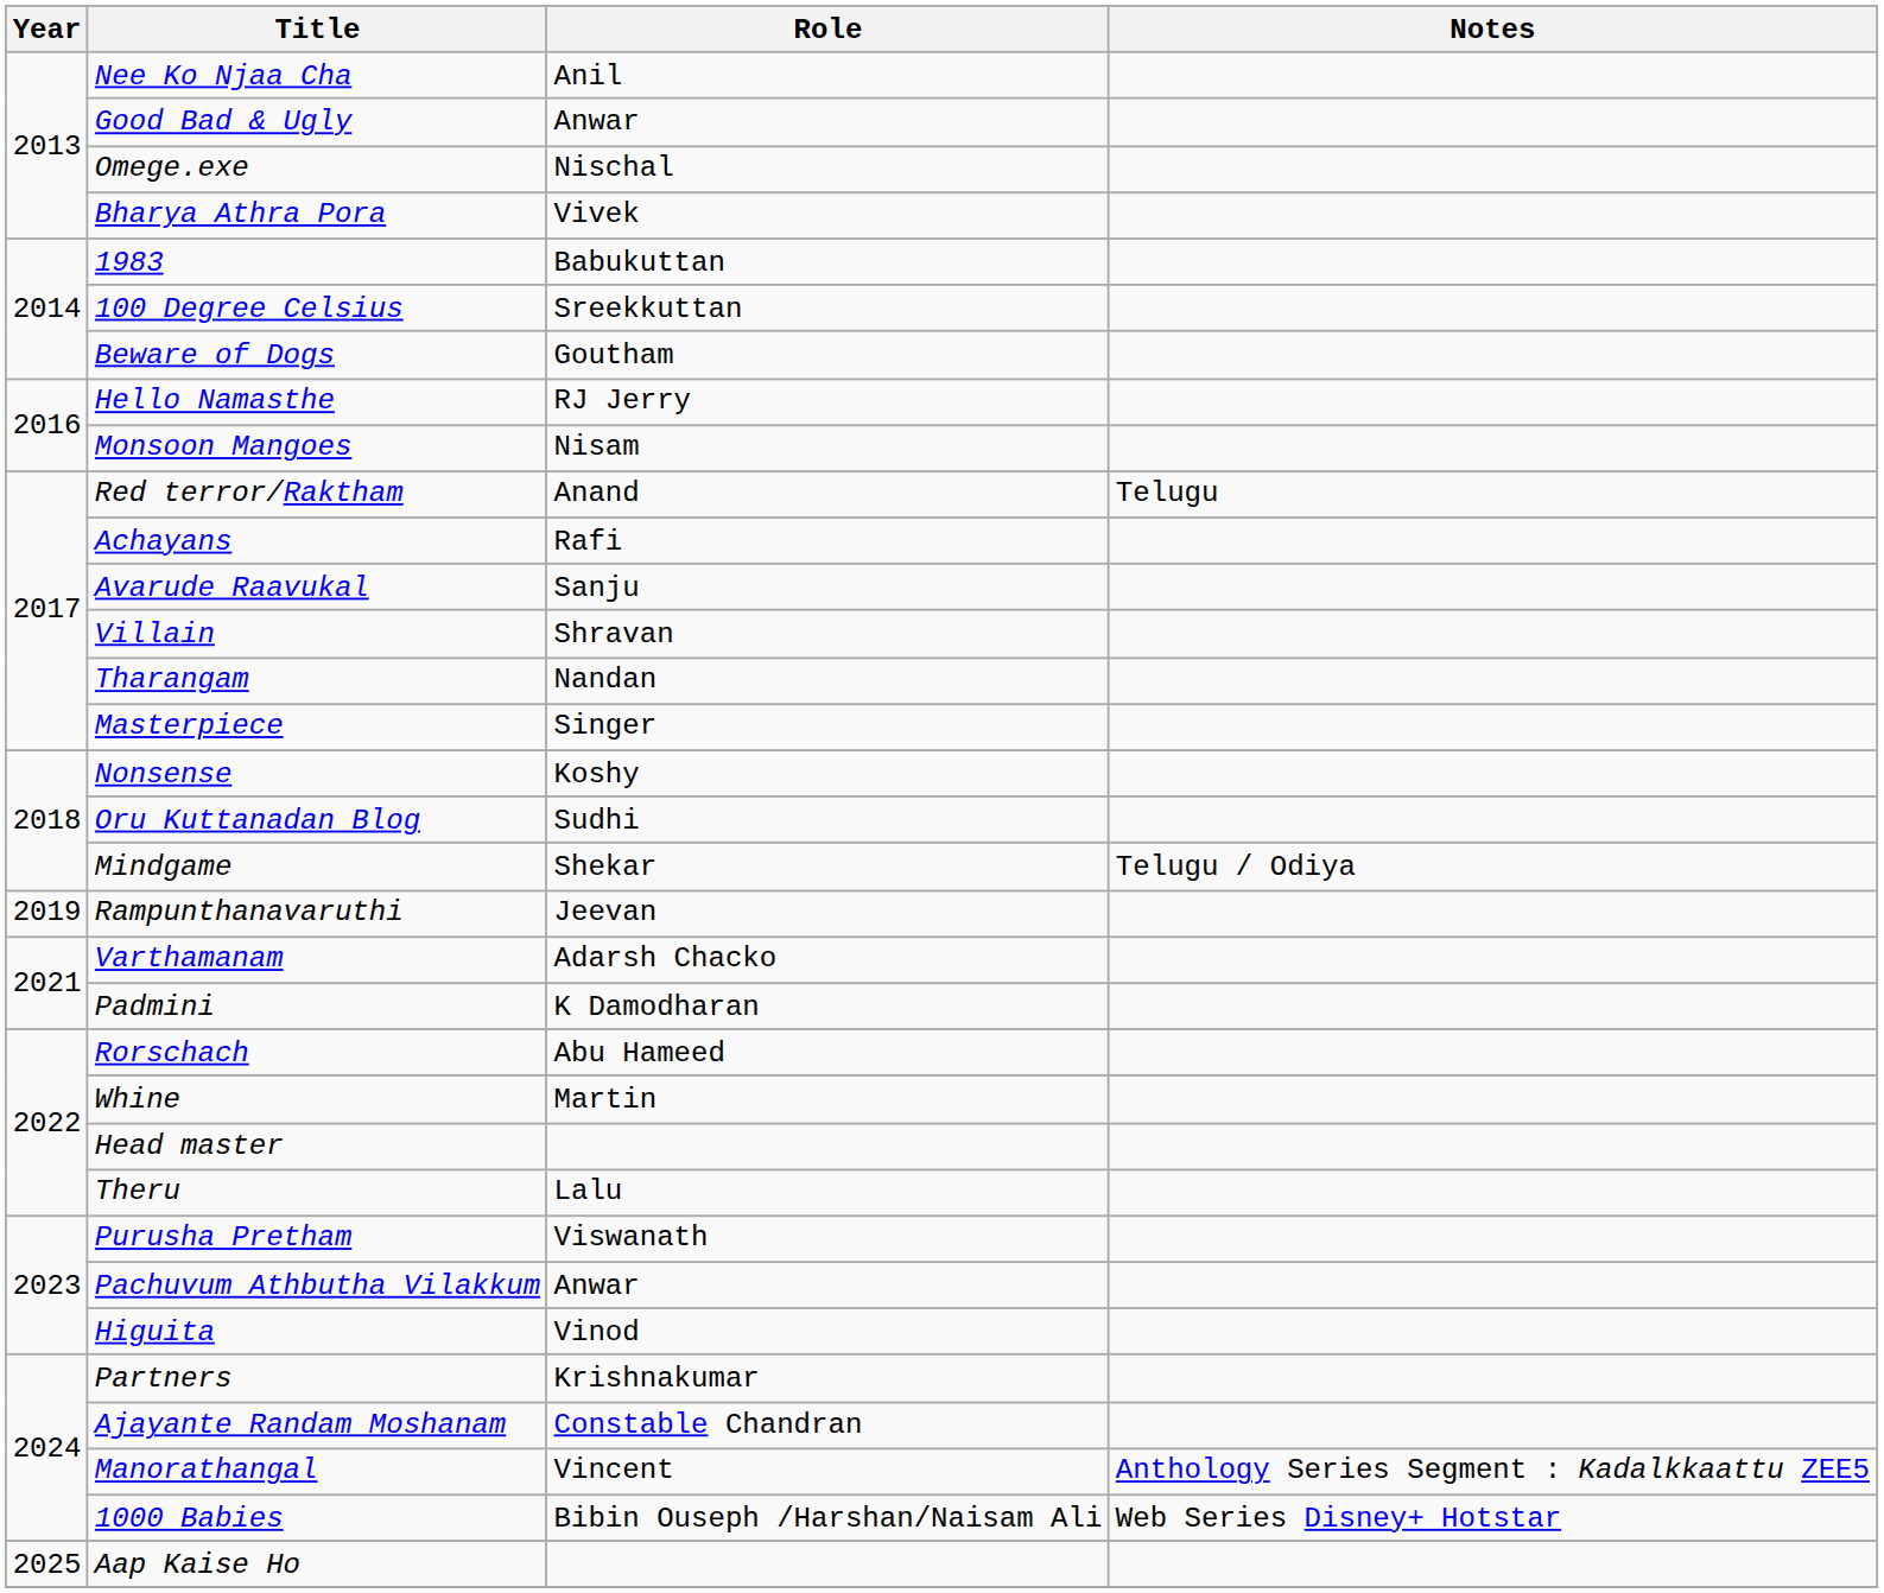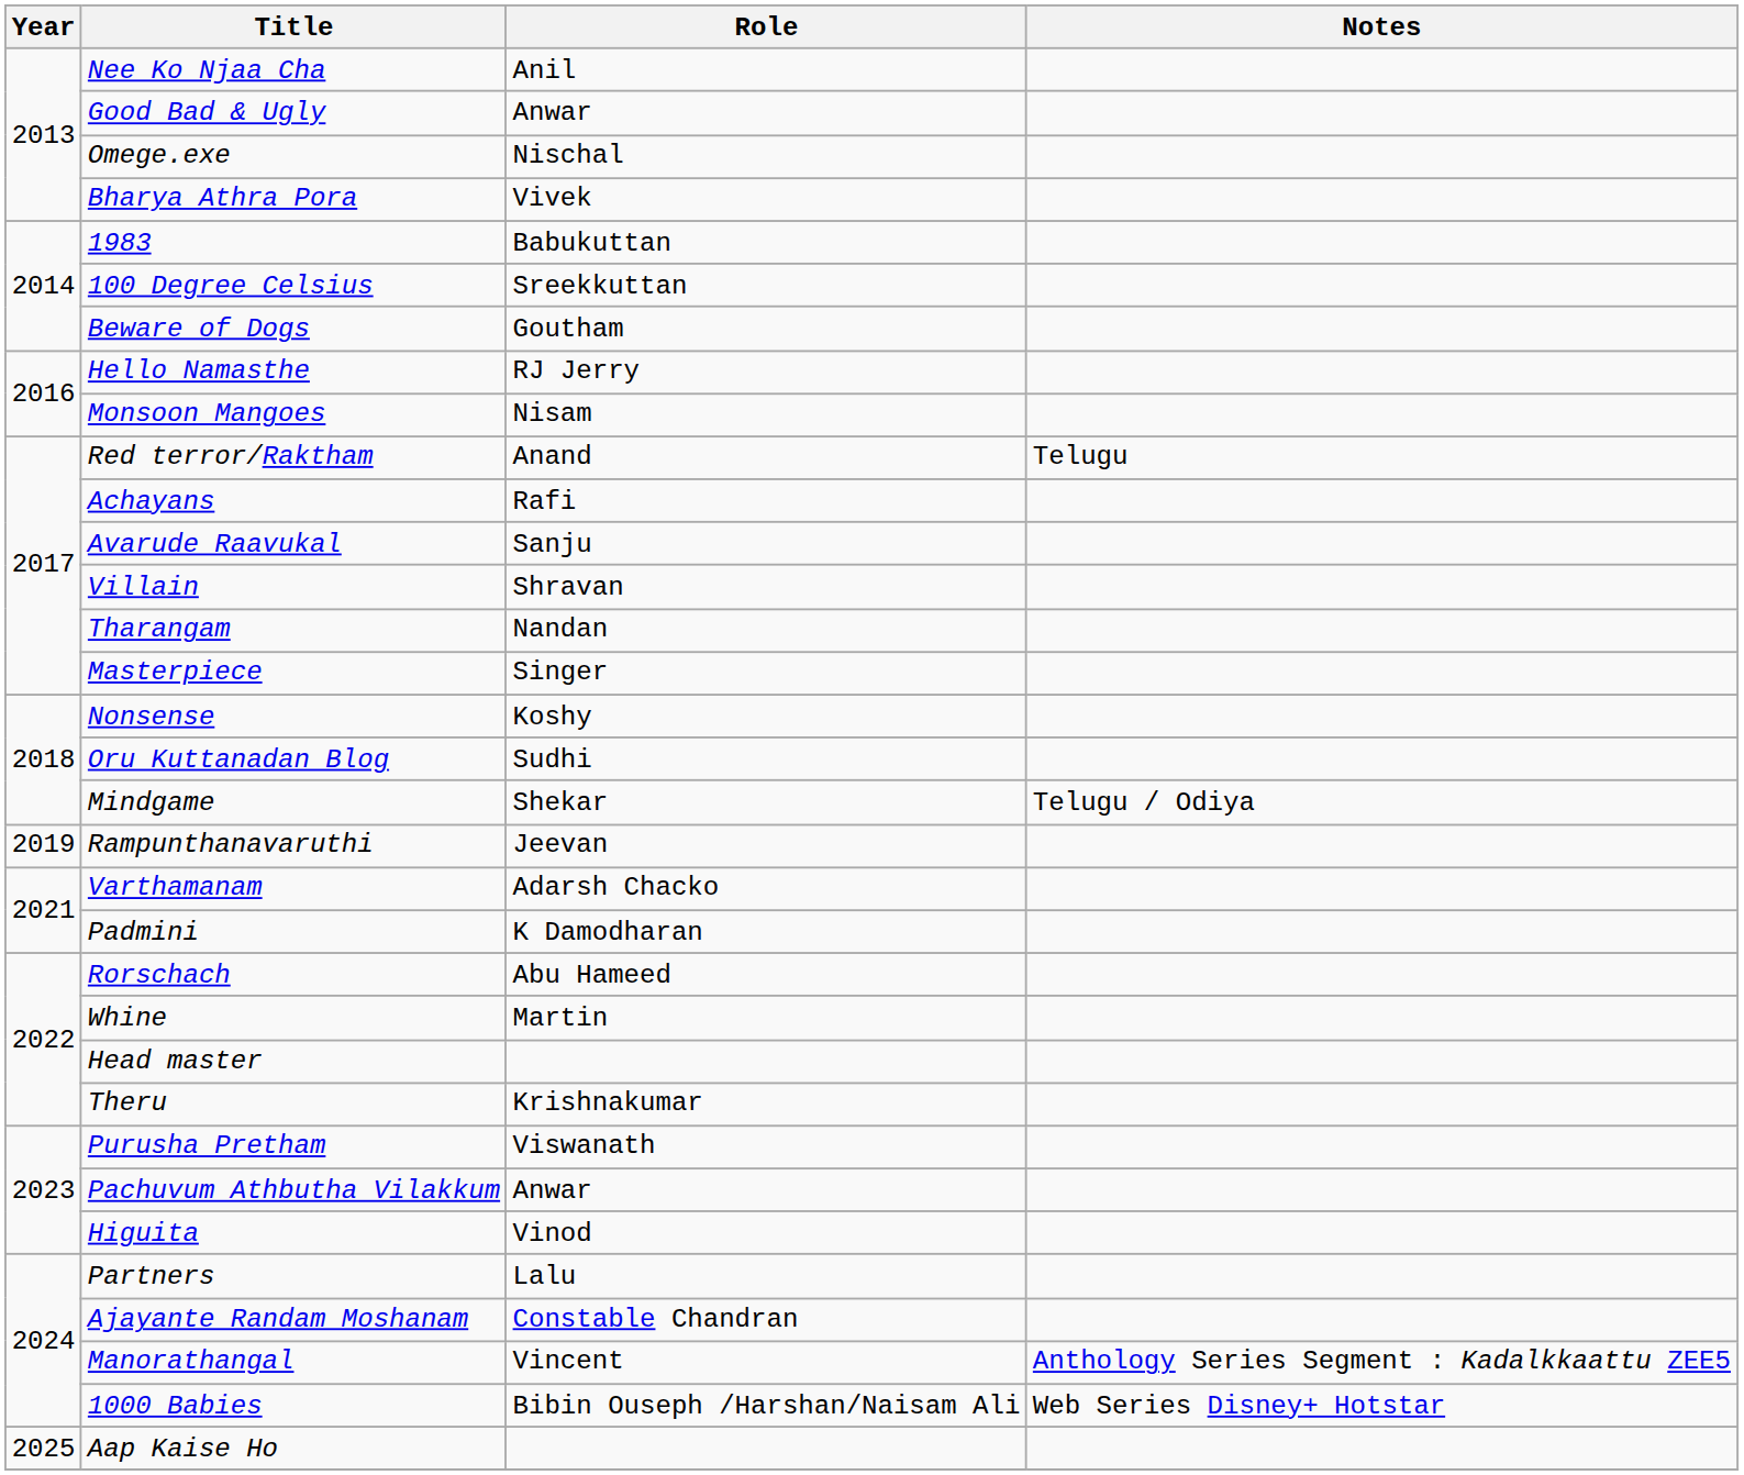Theru | Role: Lalu -> Krishnakumar
Partners | Role: Krishnakumar -> Lalu
